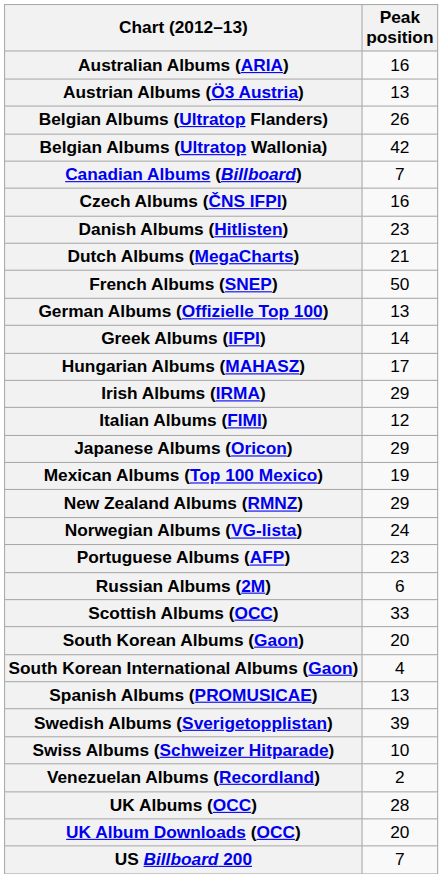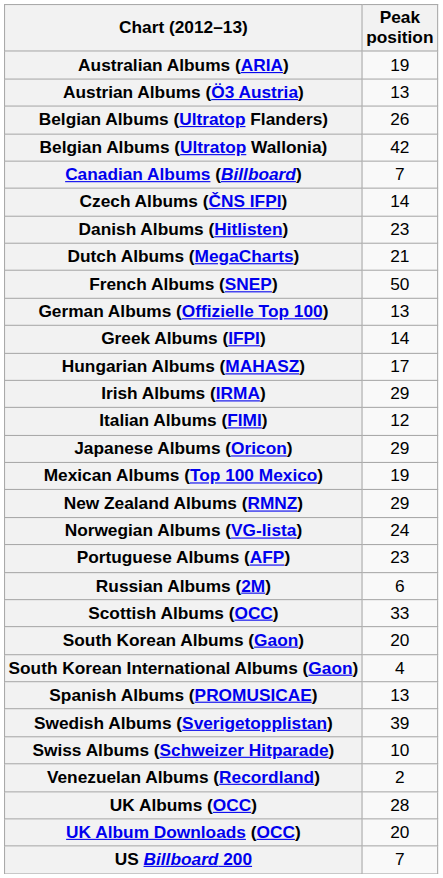Australian Albums (ARIA) | Peak position: 16 -> 19
Czech Albums (ČNS IFPI) | Peak position: 16 -> 14
